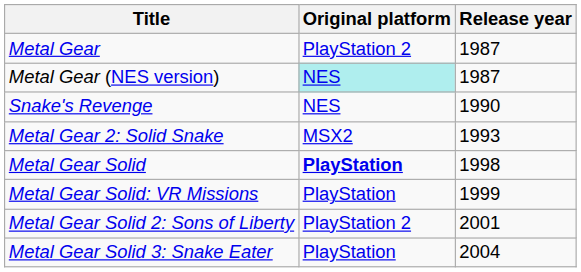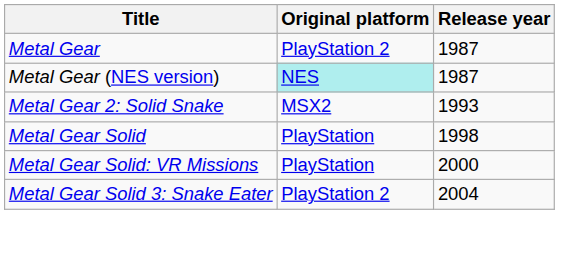- row: Snake's Revenge | NES | 1990
Metal Gear Solid | Original platform: bold -> normal
Metal Gear Solid: VR Missions | Release year: 1999 -> 2000
- row: Metal Gear Solid 2: Sons of Liberty | PlayStation 2 | 2001
Metal Gear Solid 3: Snake Eater | Original platform: PlayStation -> PlayStation 2
